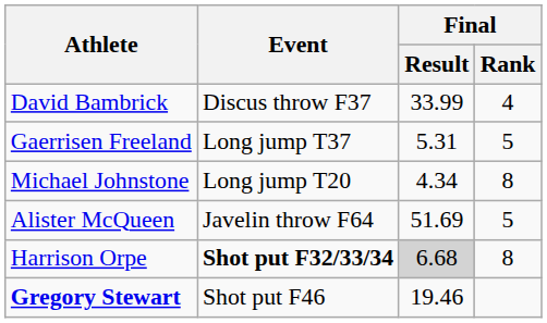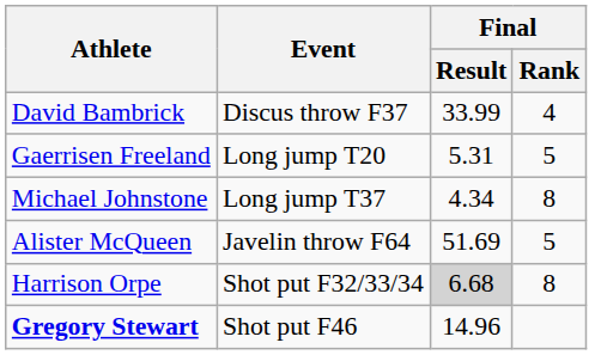Gaerrisen Freeland | Event: Long jump T37 -> Long jump T20
Michael Johnstone | Event: Long jump T20 -> Long jump T37
Harrison Orpe | Event: bold -> normal
Gregory Stewart | Final / Result: 19.46 -> 14.96
